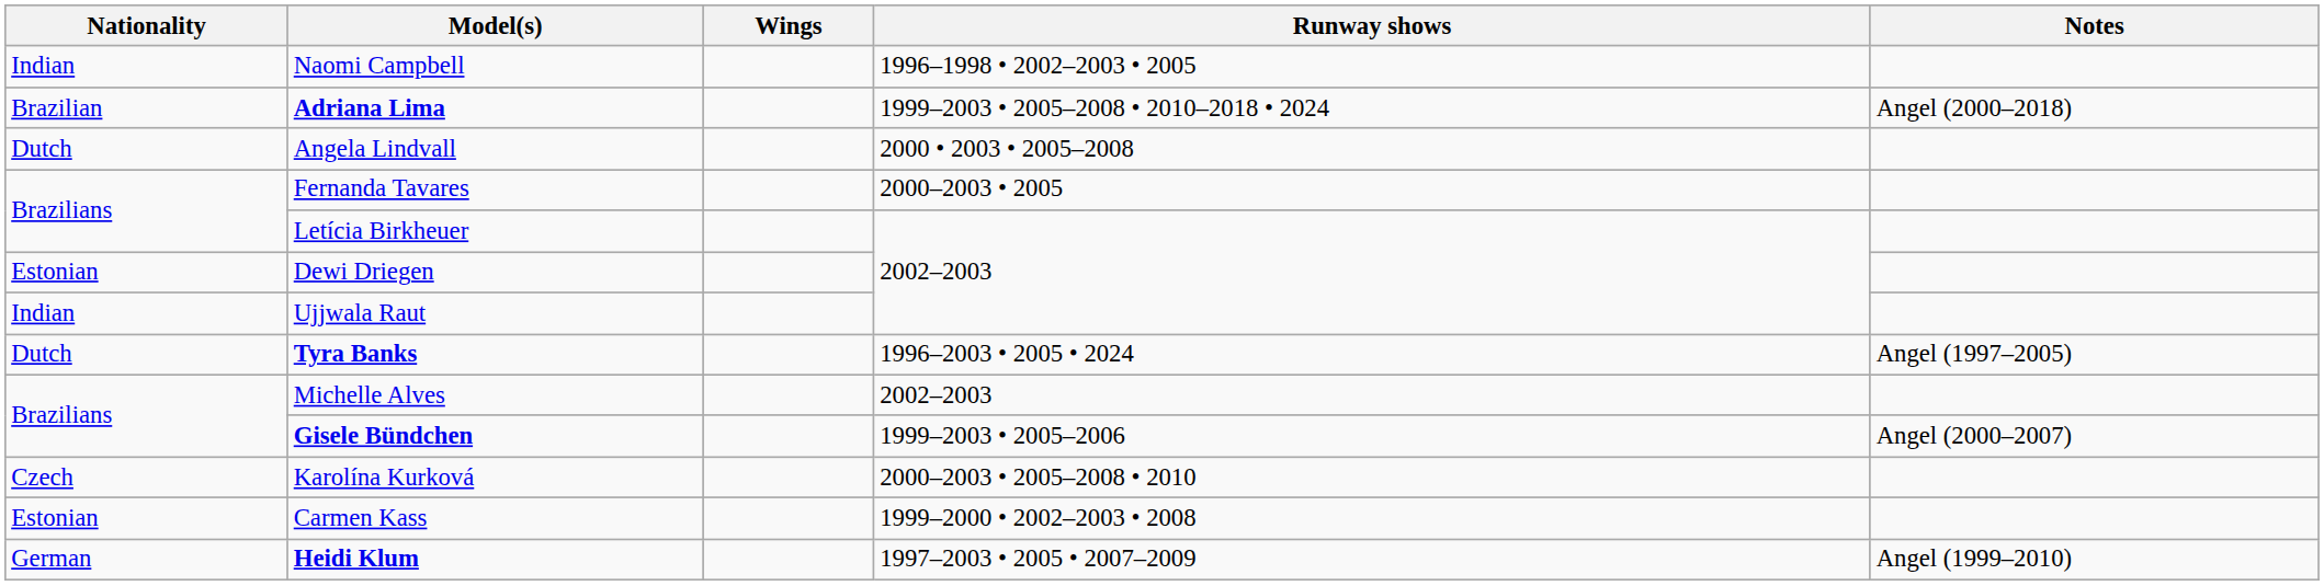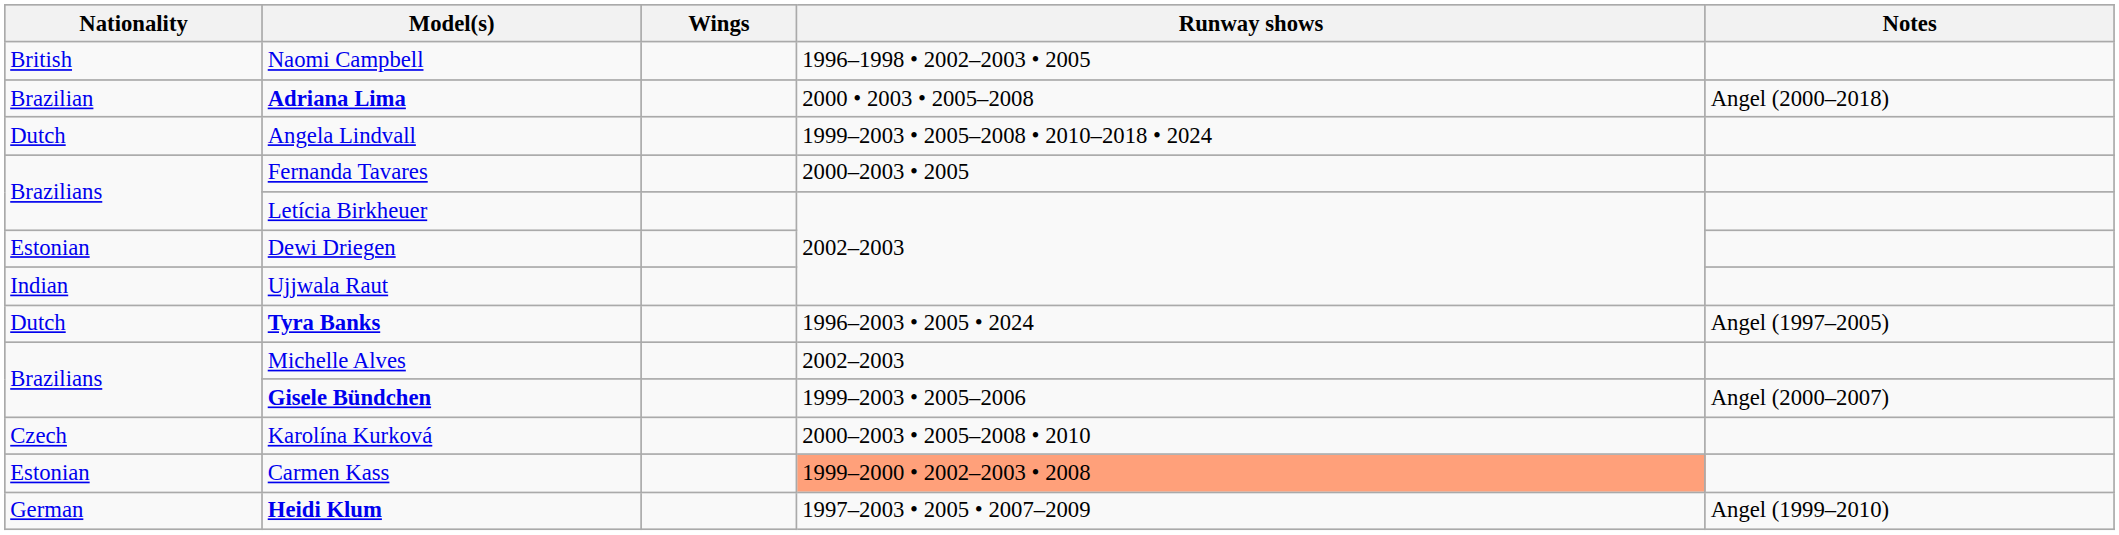Naomi Campbell | Nationality: Indian -> British
Adriana Lima | Runway shows: 1999–2003 • 2005–2008 • 2010–2018 • 2024 -> 2000 • 2003 • 2005–2008
Angela Lindvall | Runway shows: 2000 • 2003 • 2005–2008 -> 1999–2003 • 2005–2008 • 2010–2018 • 2024
Carmen Kass | Runway shows: no background -> lightsalmon background
